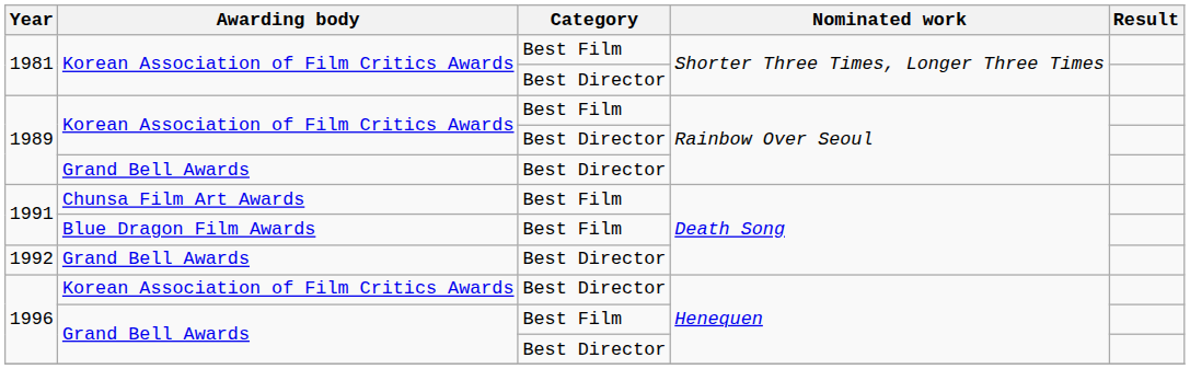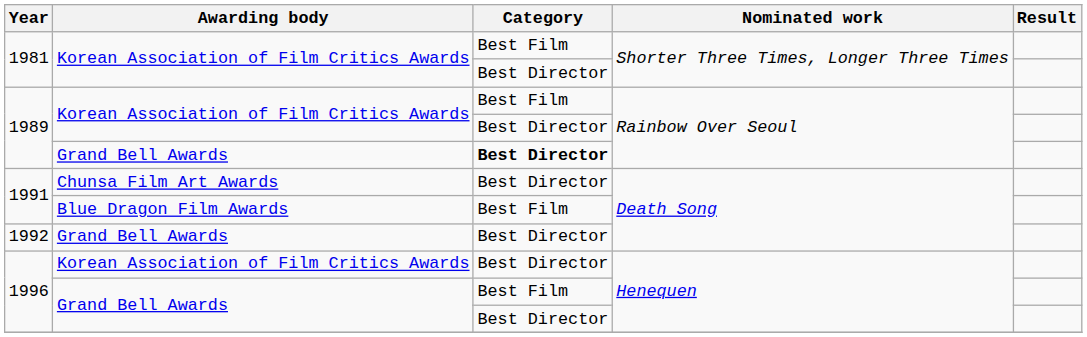1989 / Grand Bell Awards | Category: normal -> bold
1991 / Chunsa Film Art Awards | Category: Best Film -> Best Director
